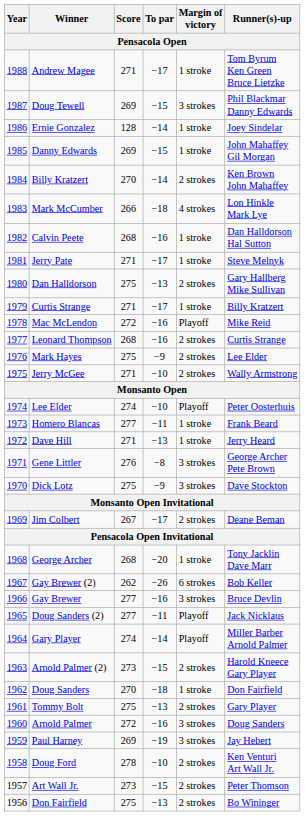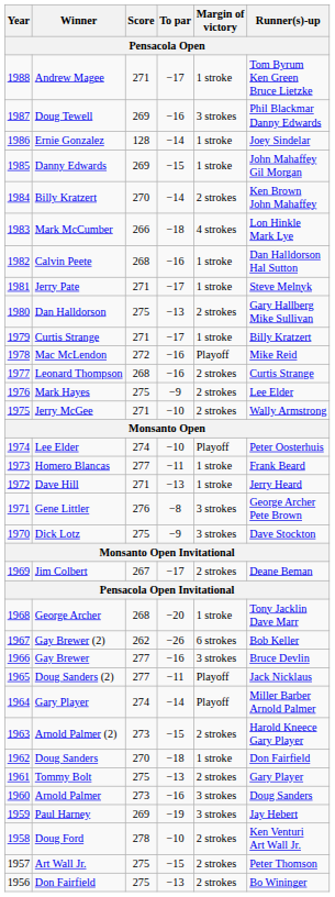Doug Tewell | To par: −15 -> −16
Arnold Palmer | Score: 272 -> 273
Art Wall Jr. | Score: 273 -> 275
